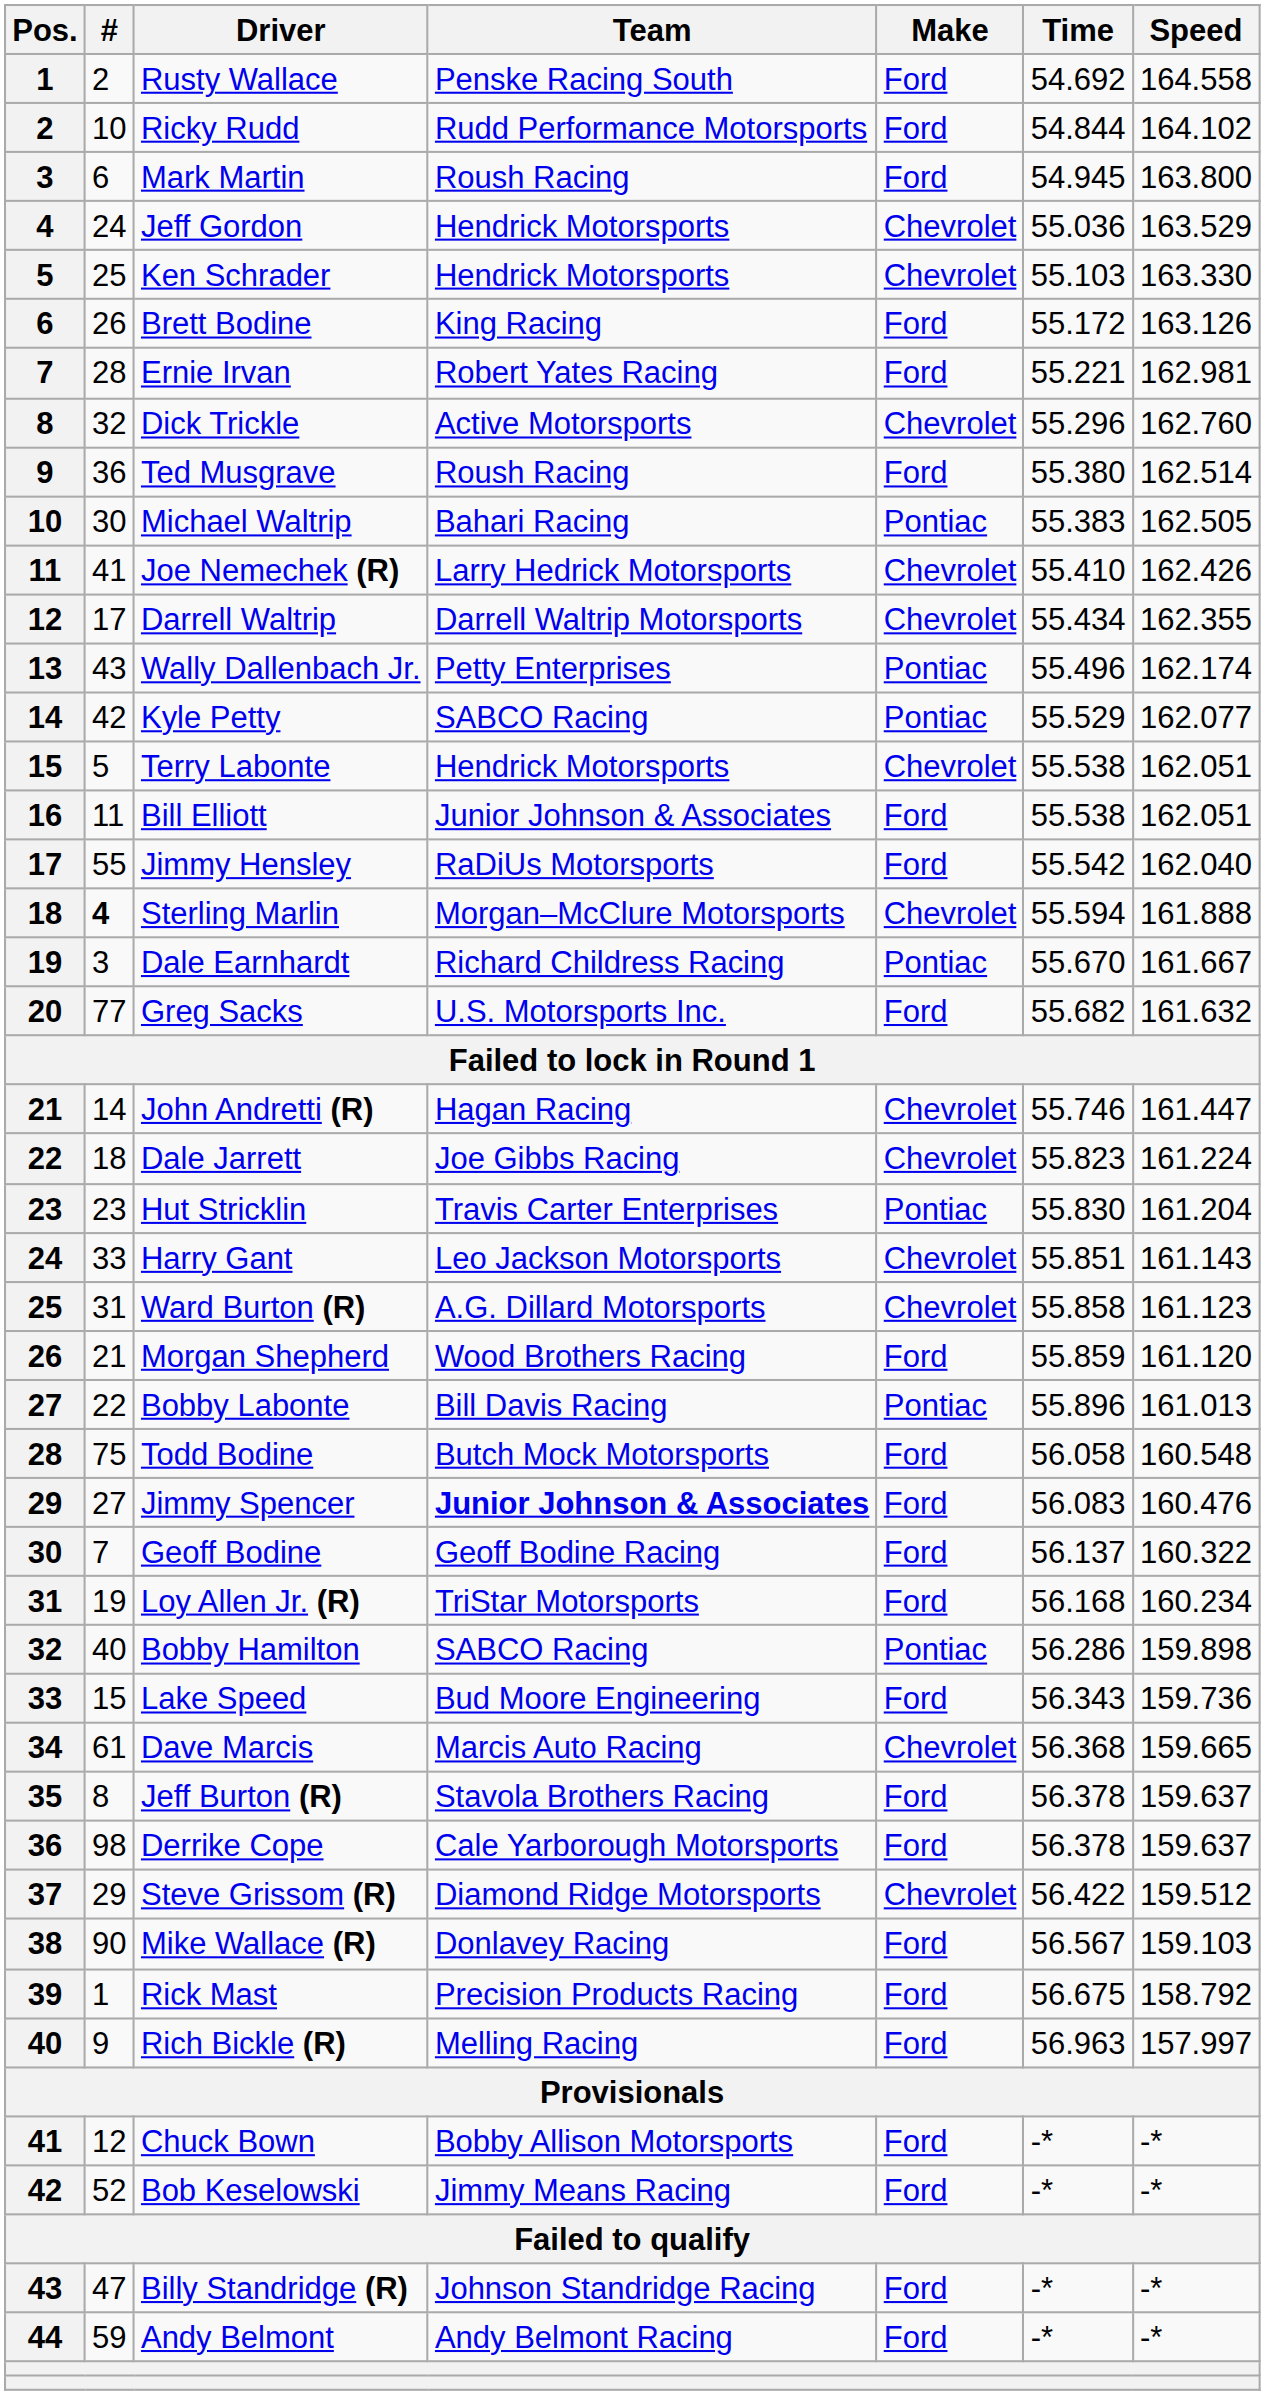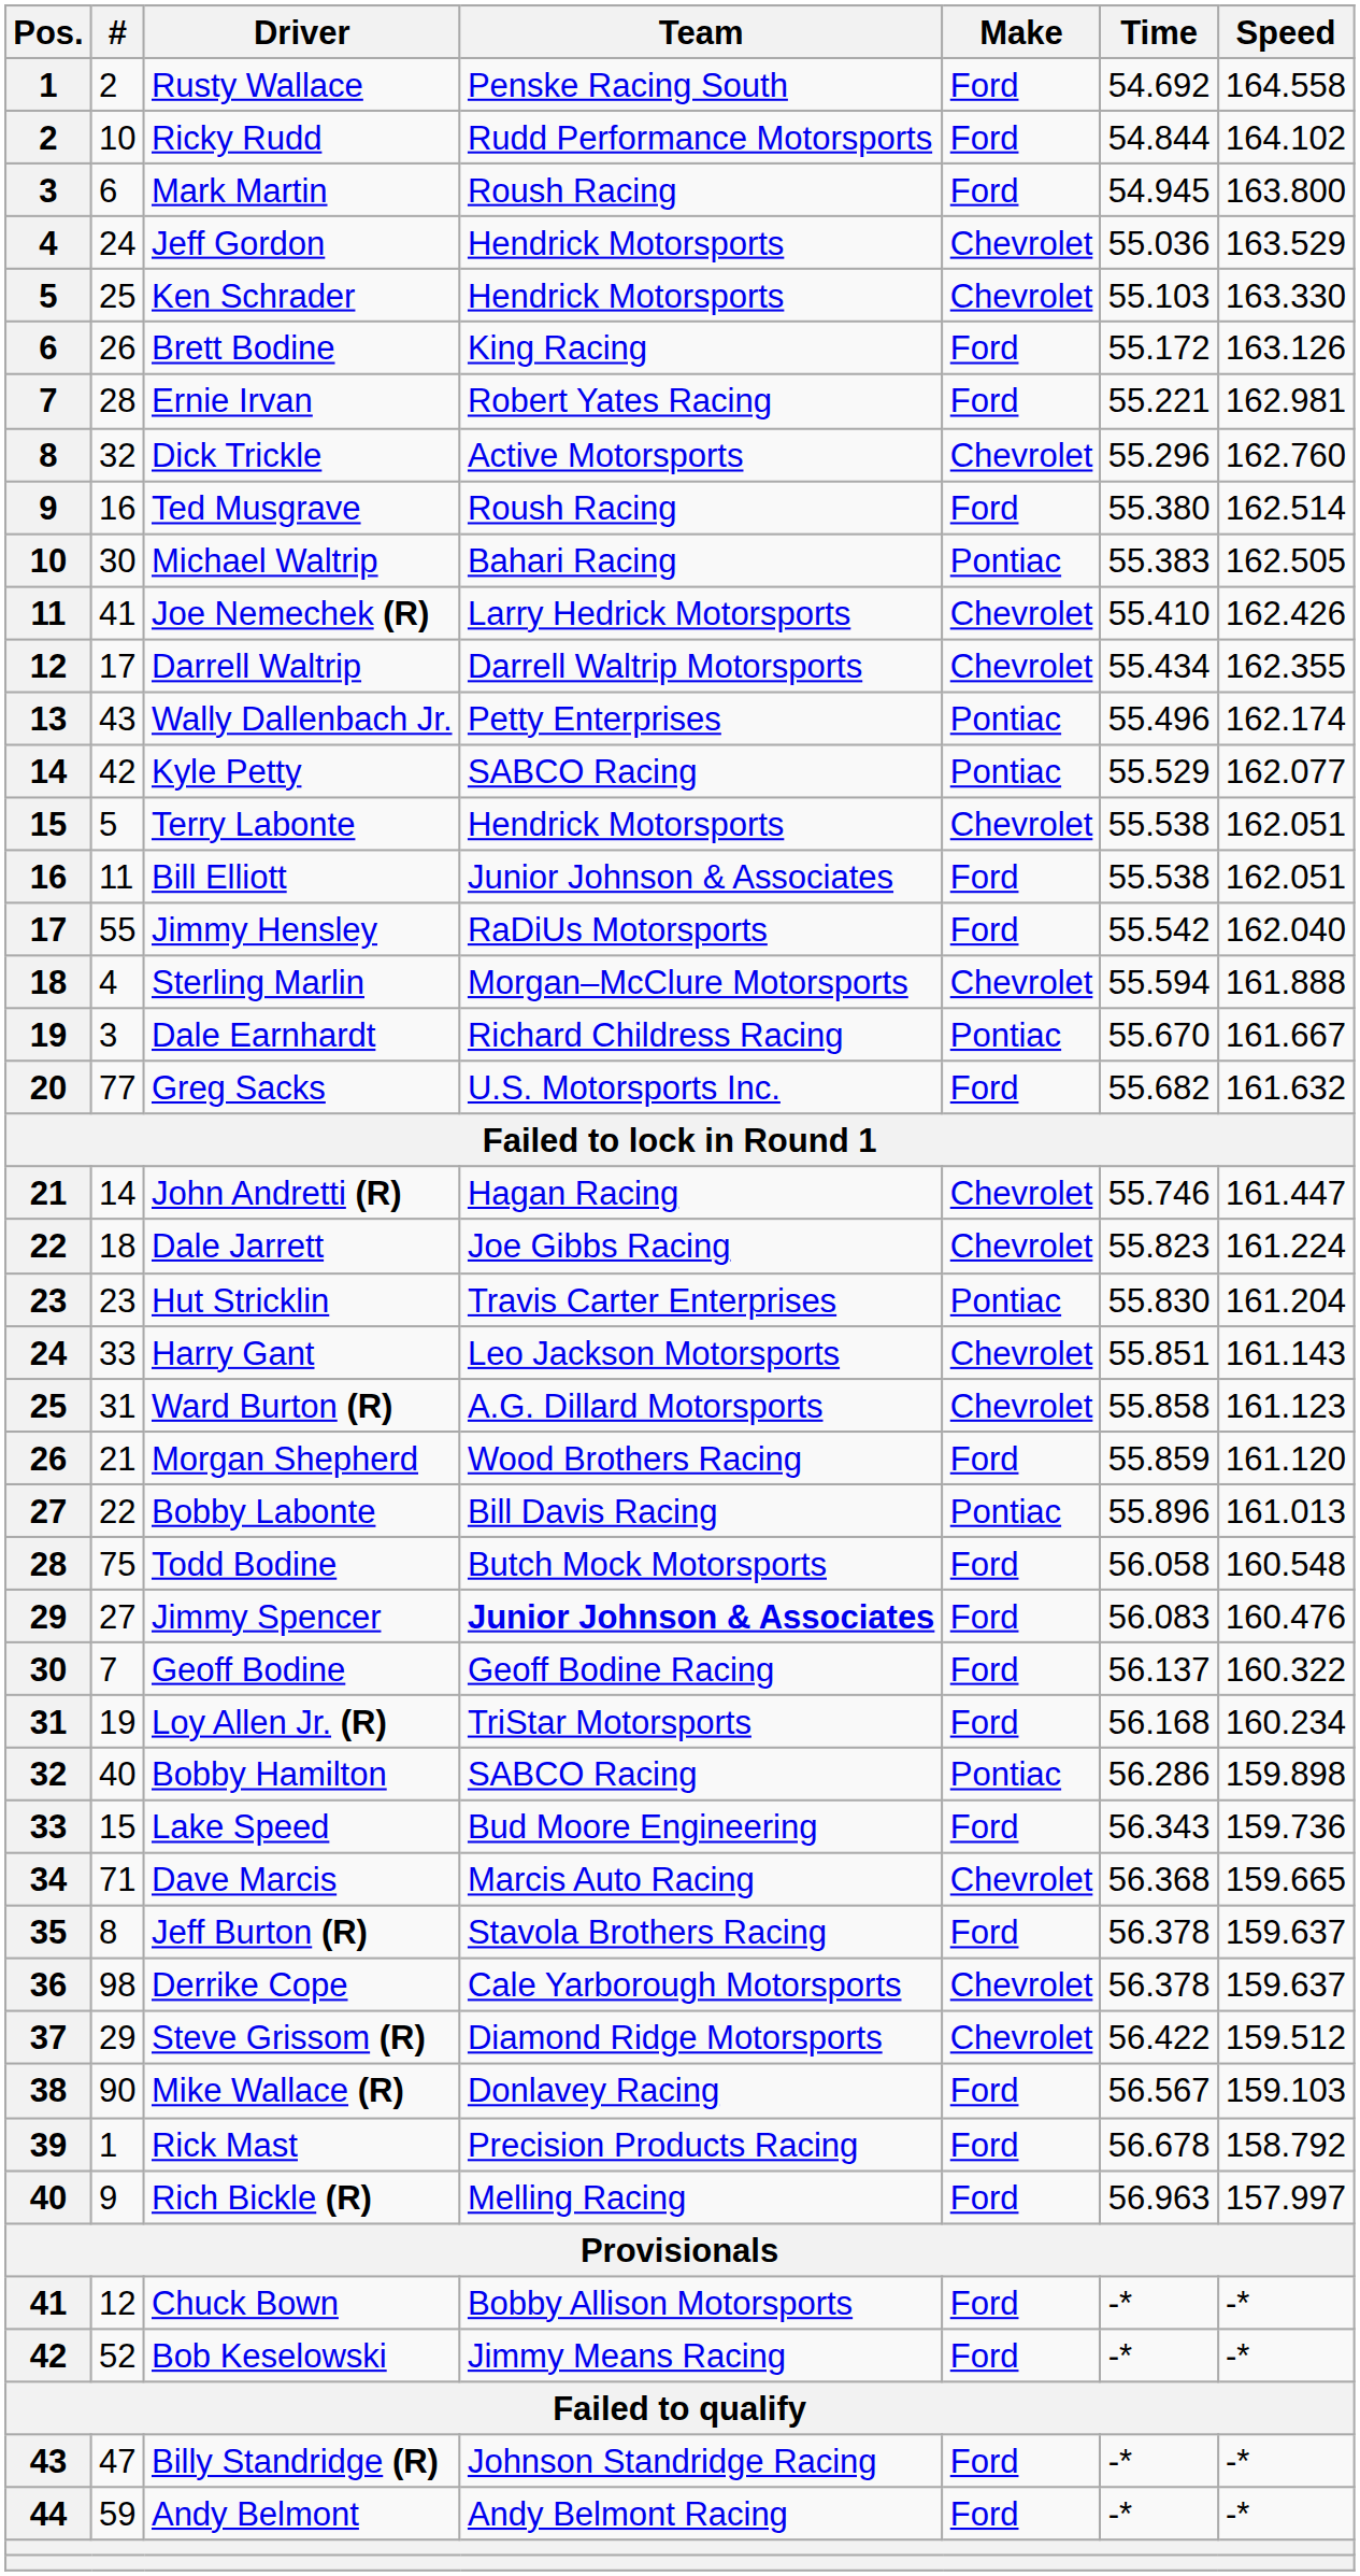Ted Musgrave | #: 36 -> 16
Sterling Marlin | #: bold -> normal
Dave Marcis | #: 61 -> 71
Derrike Cope | Make: Ford -> Chevrolet
Rick Mast | Time: 56.675 -> 56.678
